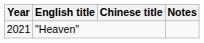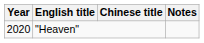"Heaven" | Year: 2021 -> 2020
